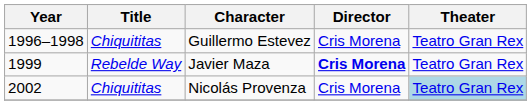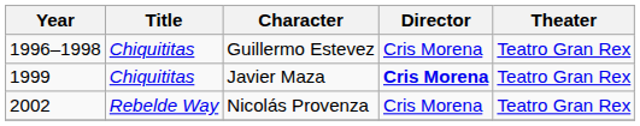Javier Maza | Title: Rebelde Way -> Chiquititas
Nicolás Provenza | Title: Chiquititas -> Rebelde Way
Nicolás Provenza | Theater: lightblue background -> no background
